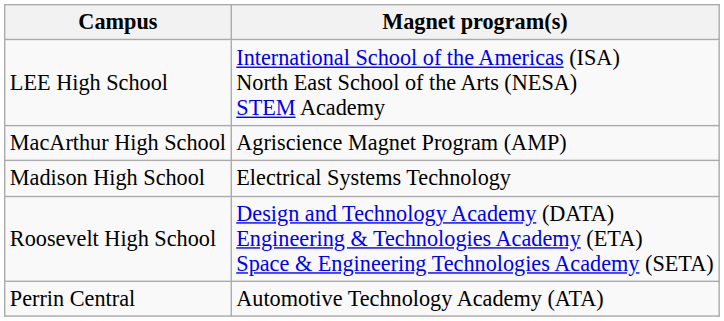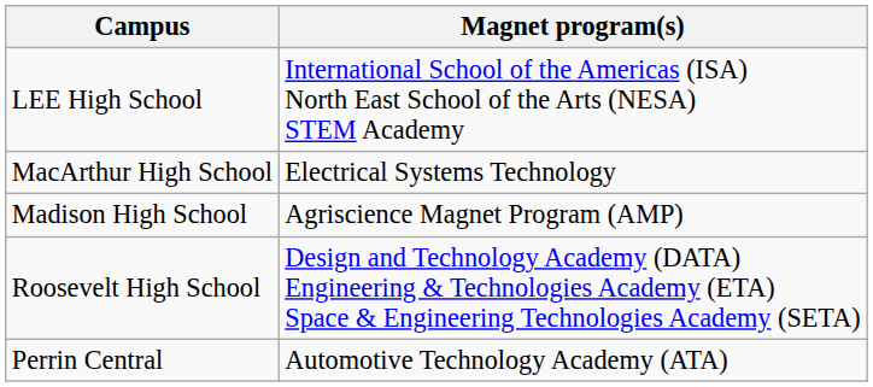MacArthur High School | Magnet program(s): Agriscience Magnet Program (AMP) -> Electrical Systems Technology
Madison High School | Magnet program(s): Electrical Systems Technology -> Agriscience Magnet Program (AMP)
